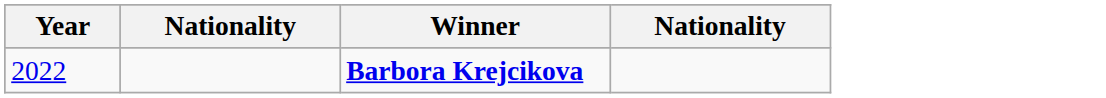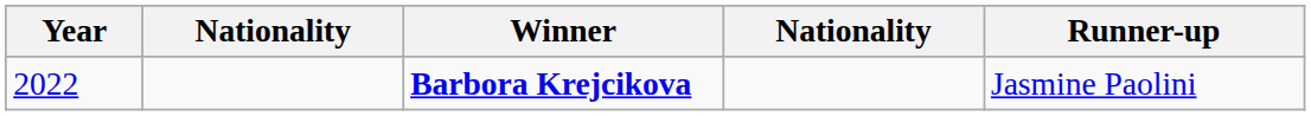+ column: Runner-up | Jasmine Paolini
